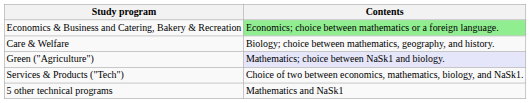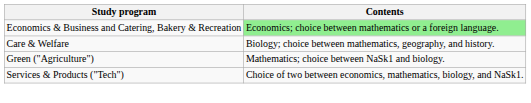Green ("Agriculture") | Contents: lavender background -> no background
- row: 5 other technical programs | Mathematics and NaSk1
